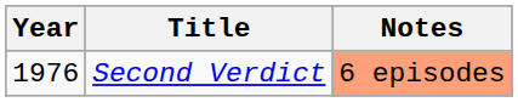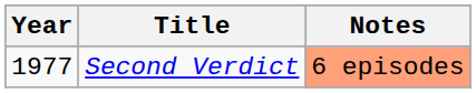Second Verdict | Year: 1976 -> 1977
